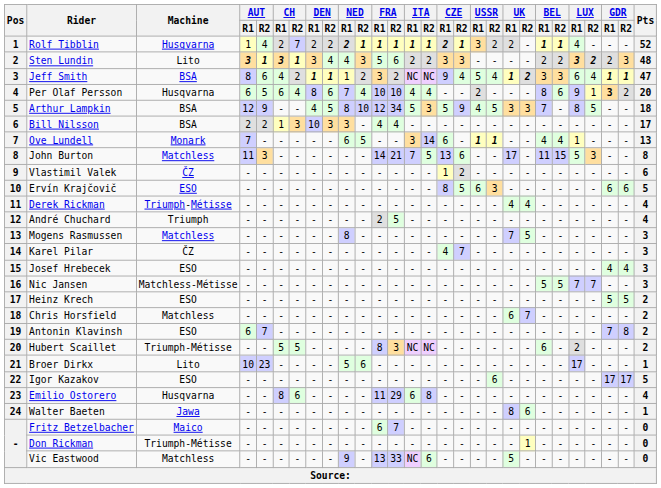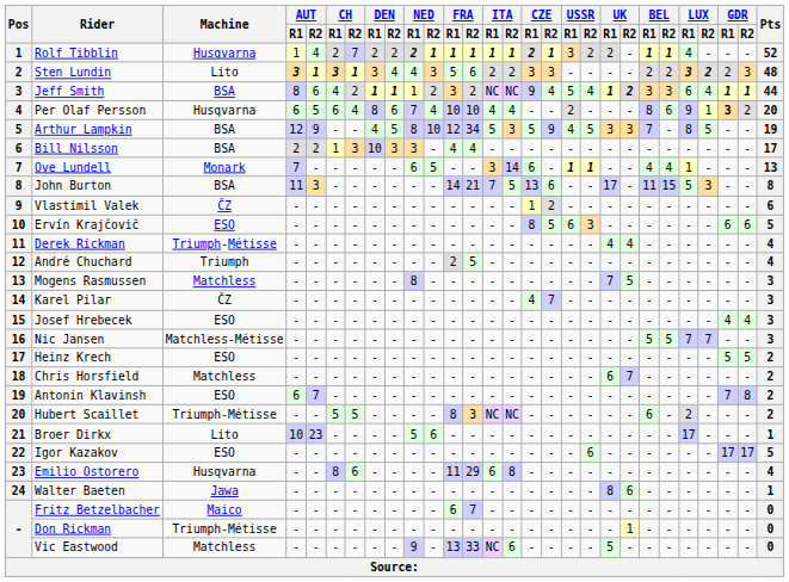Jeff Smith | Pts: 47 -> 44
Arthur Lampkin | Pts: 18 -> 19
John Burton | Machine: Matchless -> BSA
